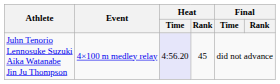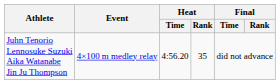Juhn Tenorio Lennosuke Suzuki Aika Watanabe Jin Ju Thompson | Heat / Time: lavender background -> no background
Juhn Tenorio Lennosuke Suzuki Aika Watanabe Jin Ju Thompson | Heat / Rank: 45 -> 35
